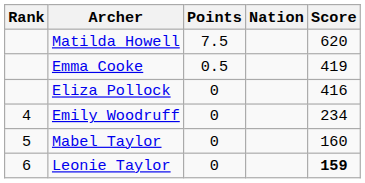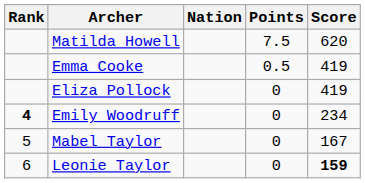columns swapped: Nation <-> Points
Eliza Pollock | Score: 416 -> 419
Emily Woodruff | Rank: normal -> bold
Mabel Taylor | Score: 160 -> 167
